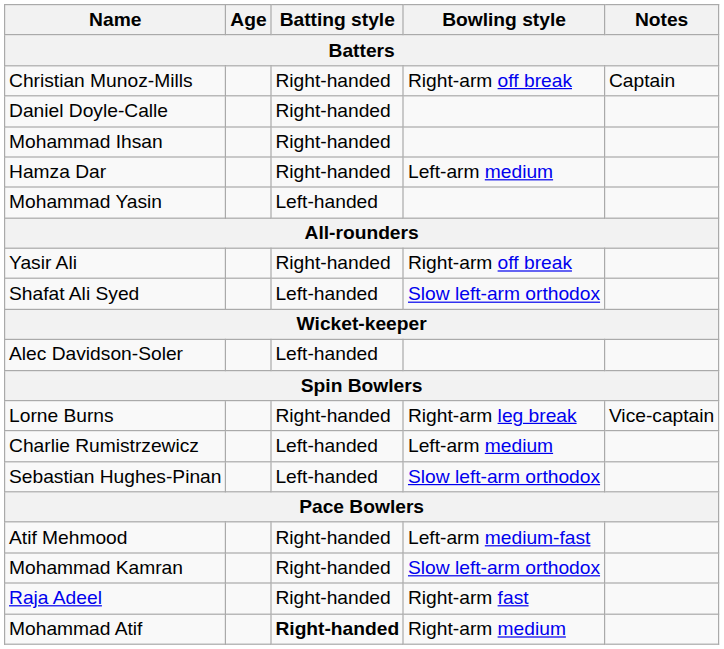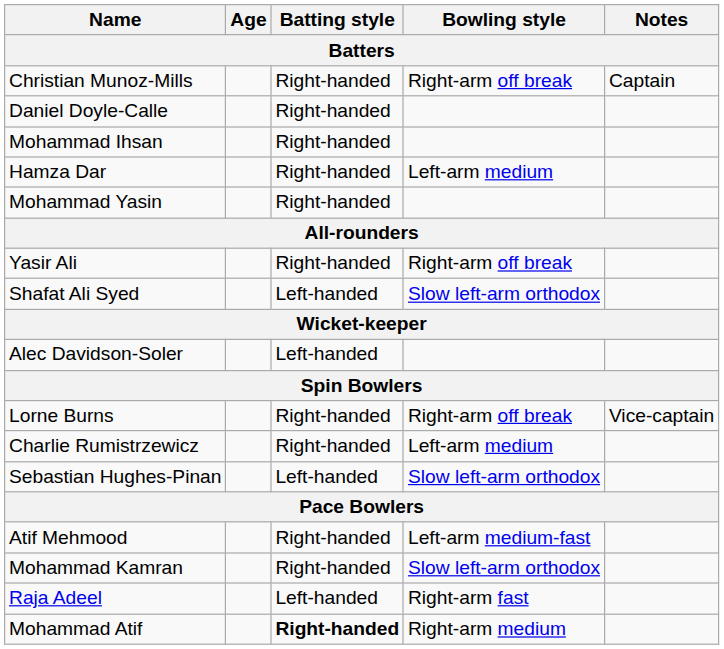Mohammad Yasin | Batting style: Left-handed -> Right-handed
Lorne Burns | Bowling style: Right-arm leg break -> Right-arm off break
Charlie Rumistrzewicz | Batting style: Left-handed -> Right-handed
Raja Adeel | Batting style: Right-handed -> Left-handed
